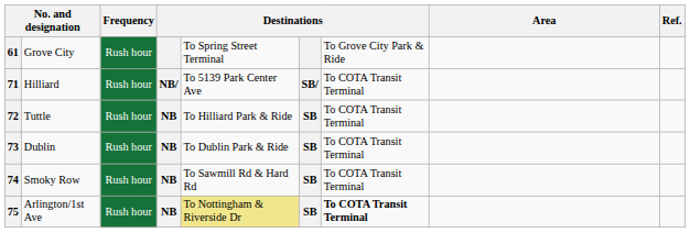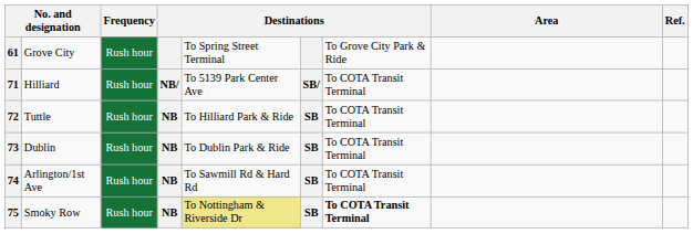74 | column 2: Smoky Row -> Arlington/1st Ave
75 | column 2: Arlington/1st Ave -> Smoky Row
